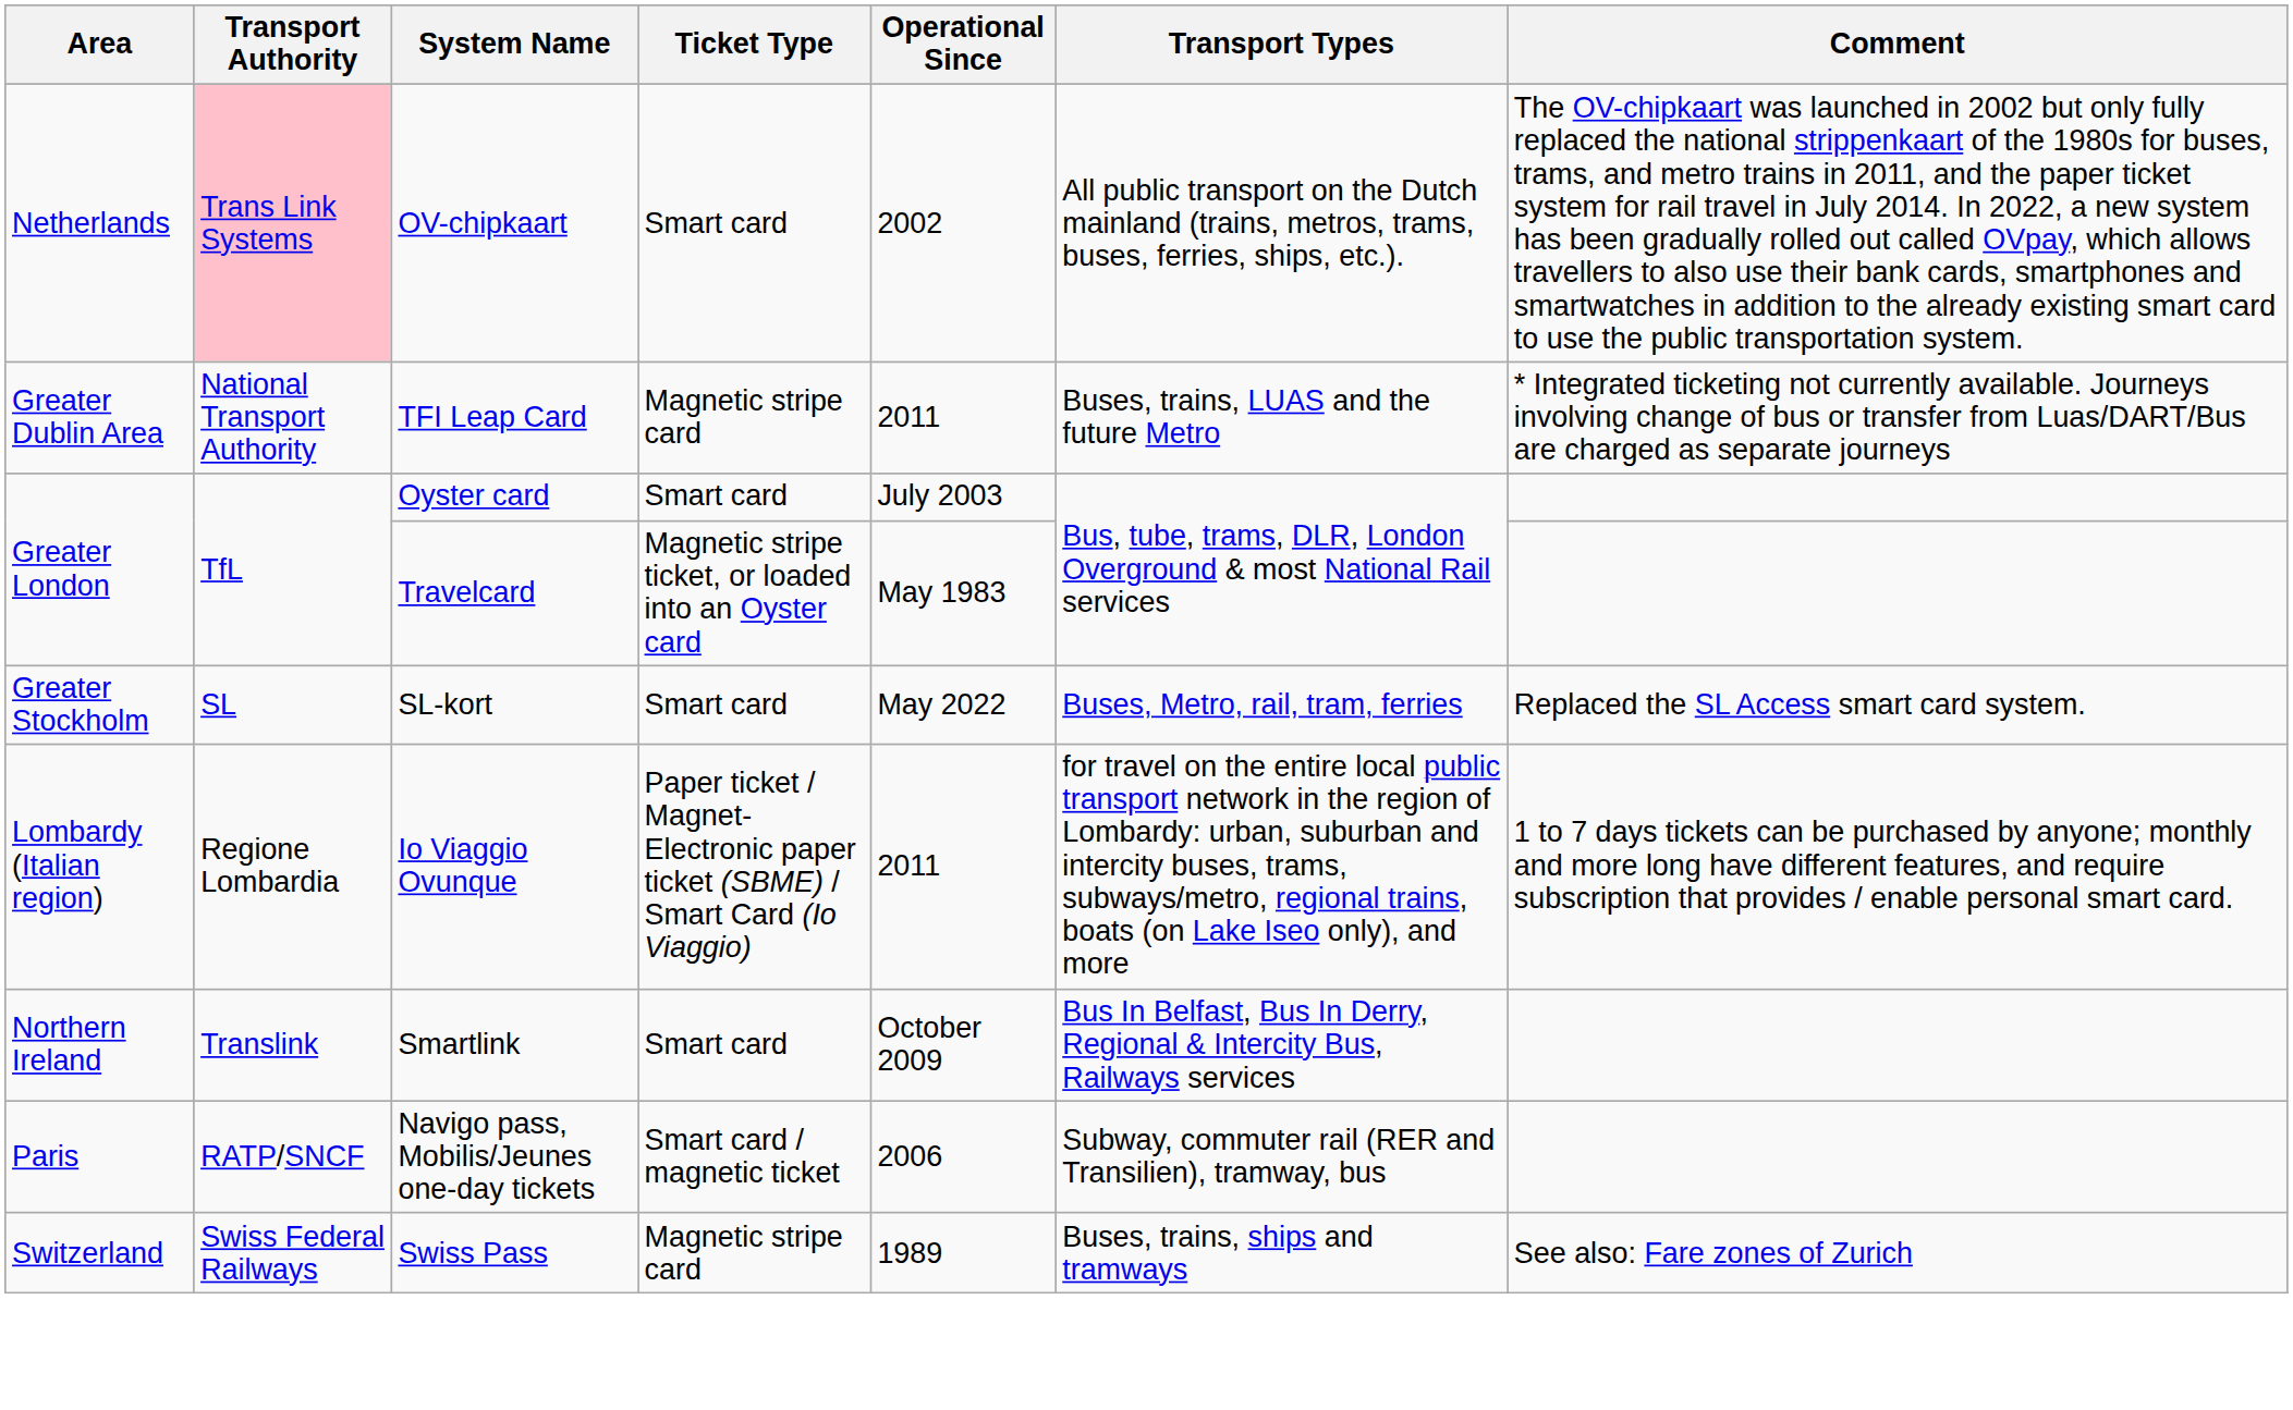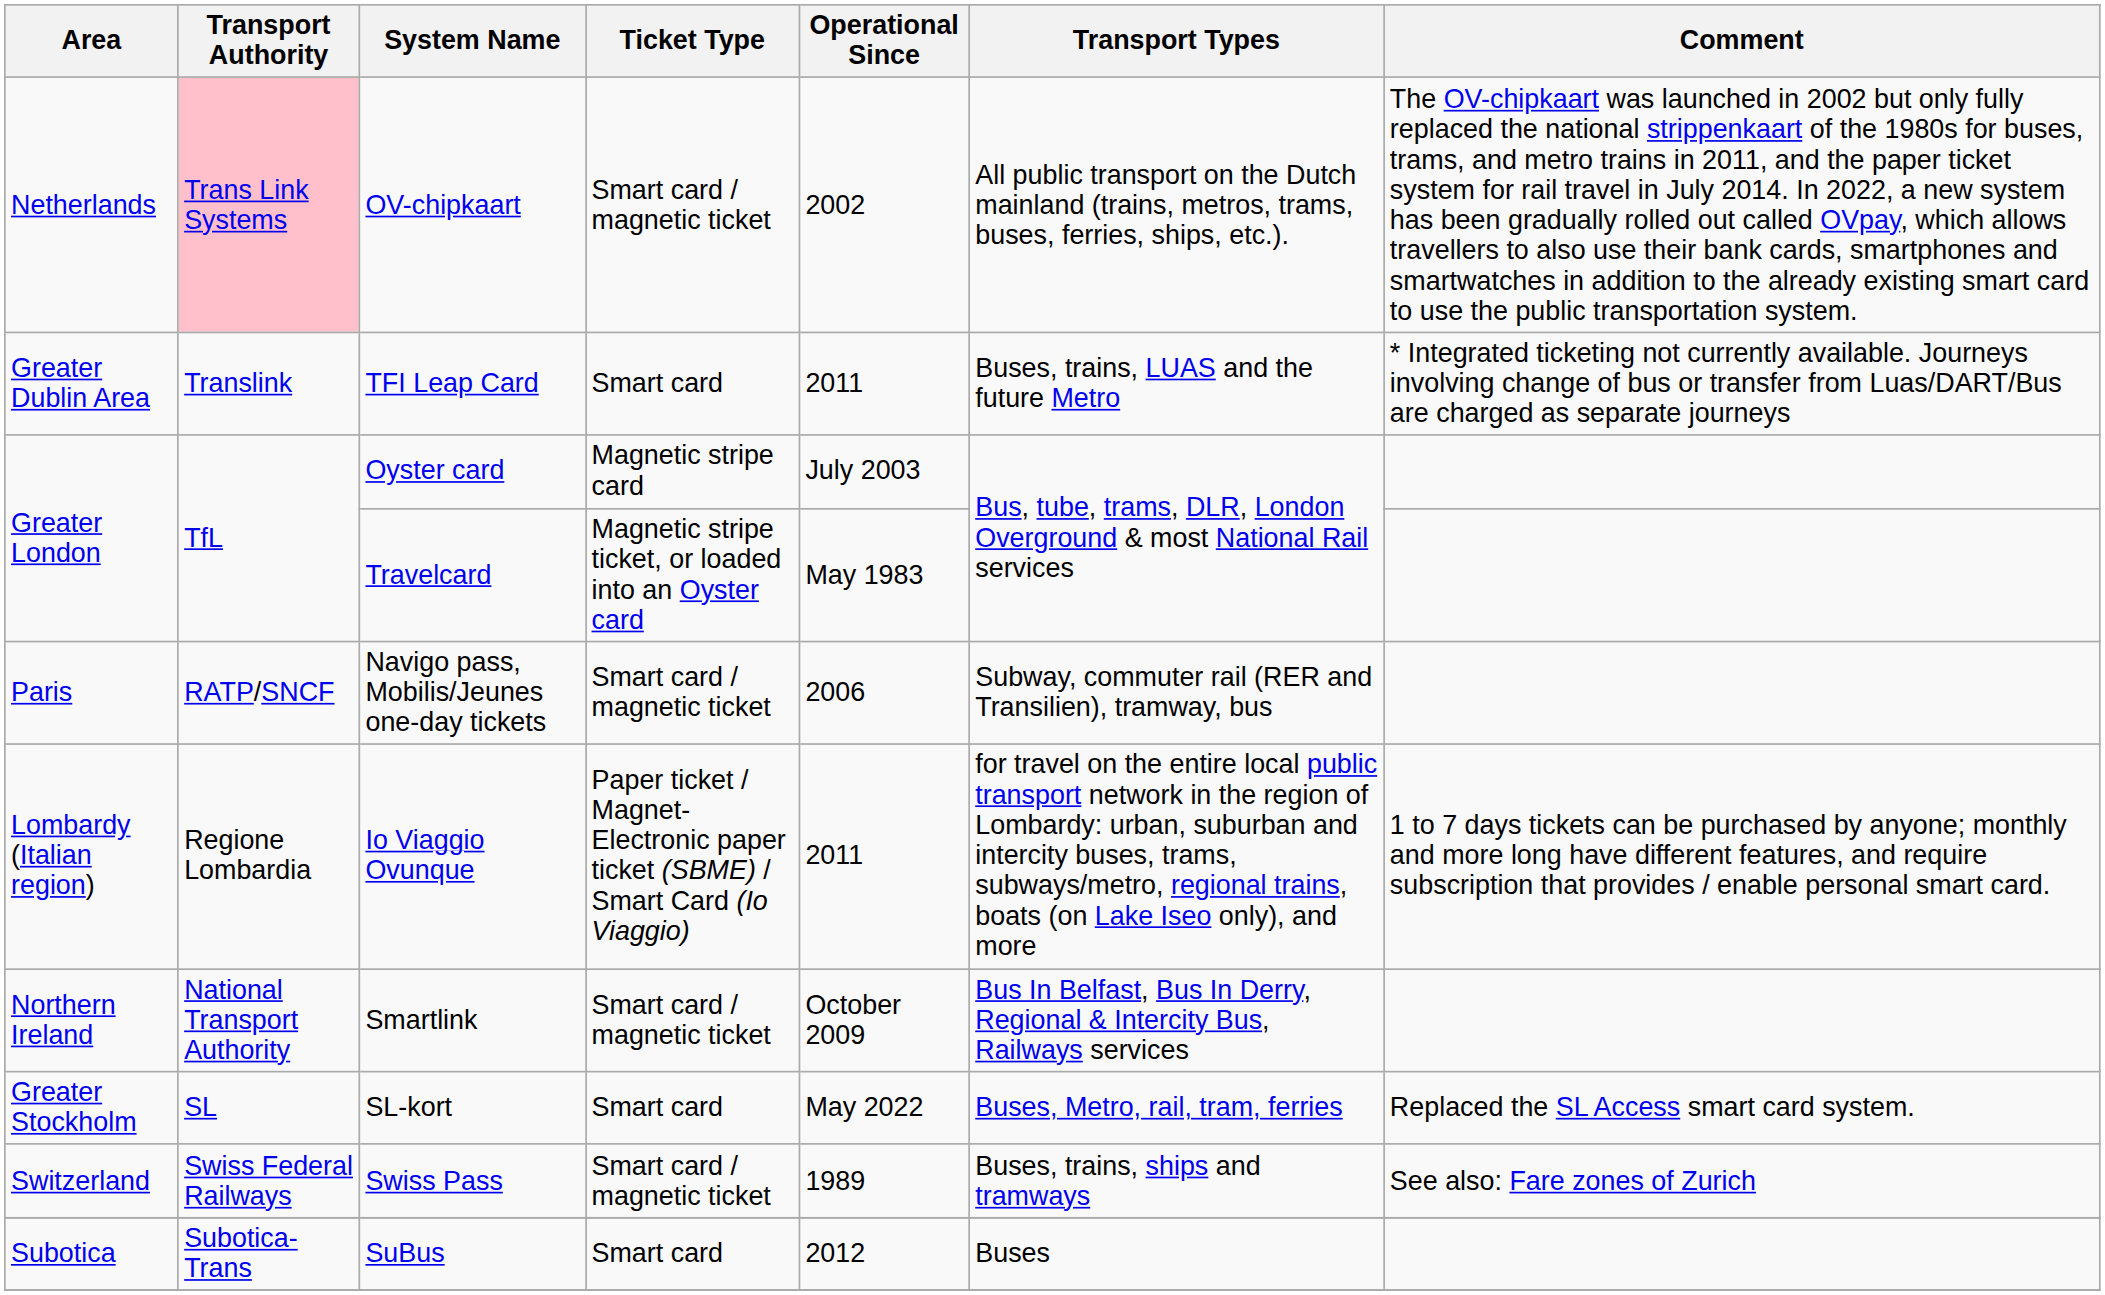OV-chipkaart | Ticket Type: Smart card -> Smart card / magnetic ticket
TFI Leap Card | Transport Authority: National Transport Authority -> Translink
TFI Leap Card | Ticket Type: Magnetic stripe card -> Smart card
Oyster card | Ticket Type: Smart card -> Magnetic stripe card
rows swapped: SL-kort <-> Navigo pass, Mobilis/Jeunes one-day tickets
Smartlink | Transport Authority: Translink -> National Transport Authority
Smartlink | Ticket Type: Smart card -> Smart card / magnetic ticket
Swiss Pass | Ticket Type: Magnetic stripe card -> Smart card / magnetic ticket
+ row: Subotica | Subotica-Trans | SuBus | Smart card | 2012 | Buses
